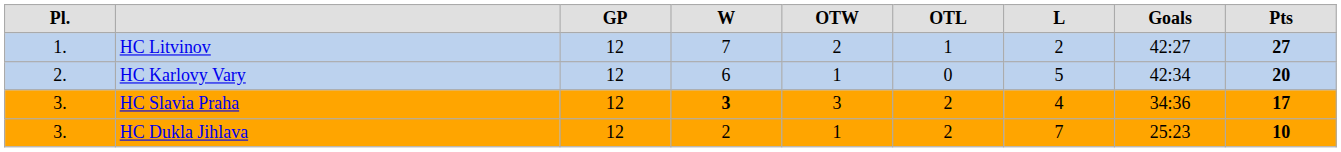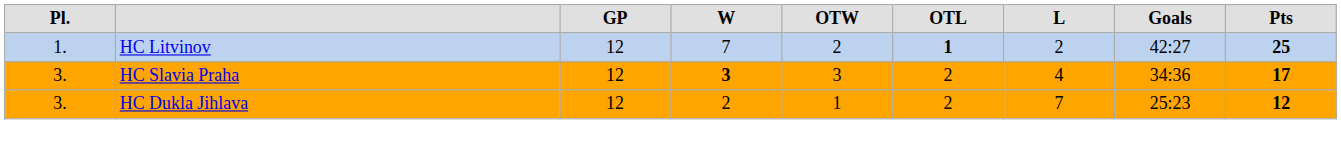HC Litvinov | column 6: normal -> bold
HC Litvinov | column 9: 27 -> 25
- row: 2. | HC Karlovy Vary | 12 | 6 | 1 | 0 | 5 | 42:34 | 20
HC Dukla Jihlava | column 9: 10 -> 12
